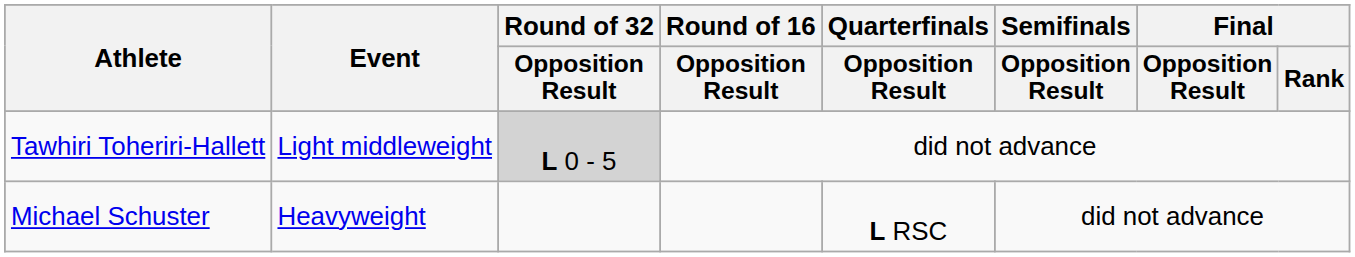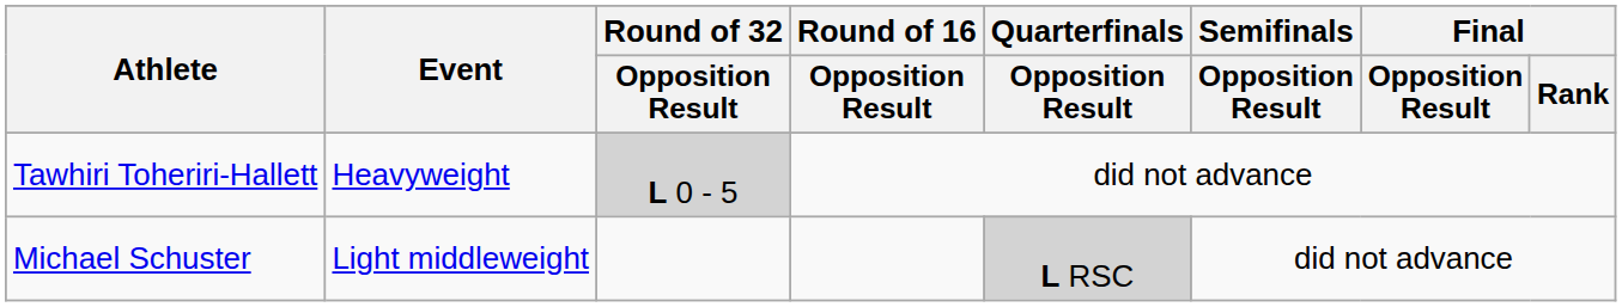Tawhiri Toheriri-Hallett | Event: Light middleweight -> Heavyweight
Michael Schuster | Event: Heavyweight -> Light middleweight
Michael Schuster | Quarterfinals / Opposition Result: no background -> lightgrey background
